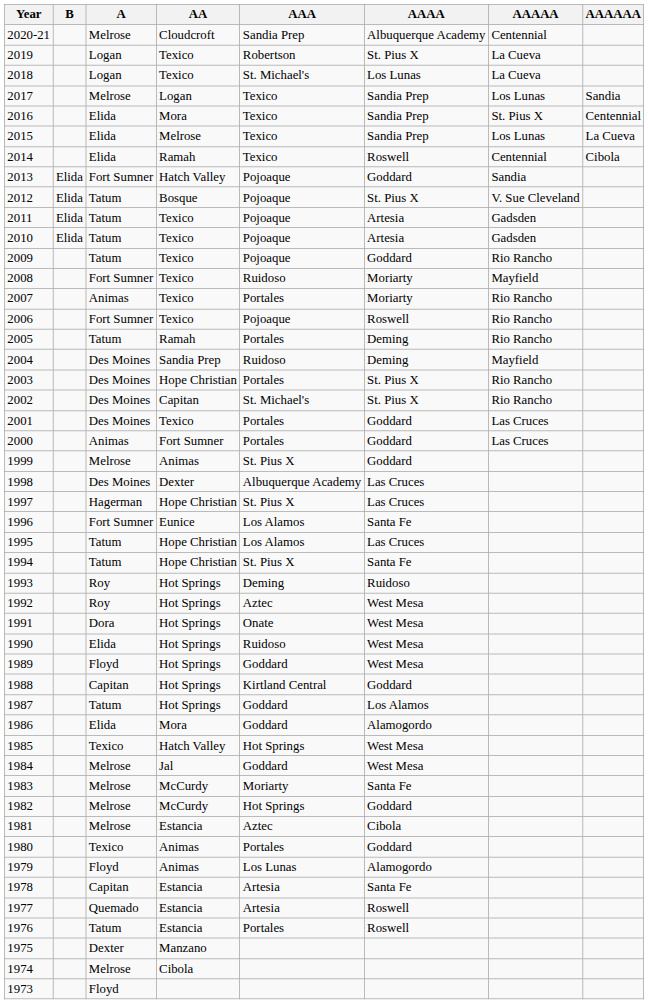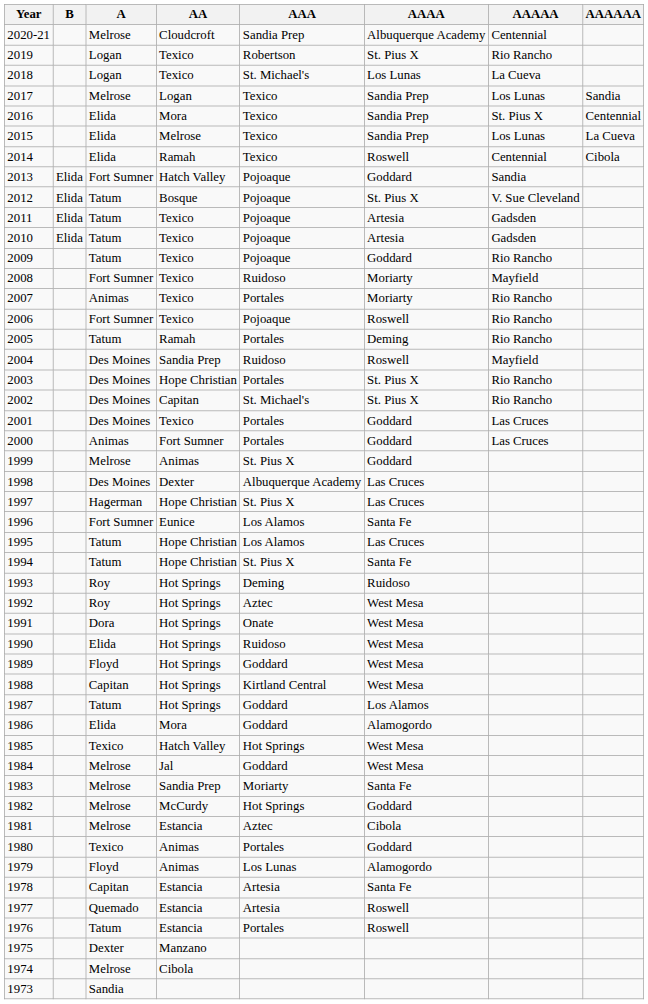2019 | AAAAA: La Cueva -> Rio Rancho
2004 | AAAA: Deming -> Roswell
1988 | AAAA: Goddard -> West Mesa
1983 | AA: McCurdy -> Sandia Prep
1973 | A: Floyd -> Sandia
